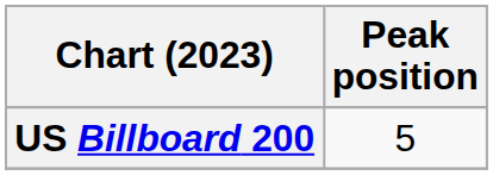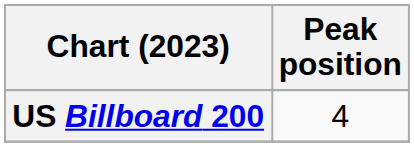US Billboard 200 | Peak position: 5 -> 4
